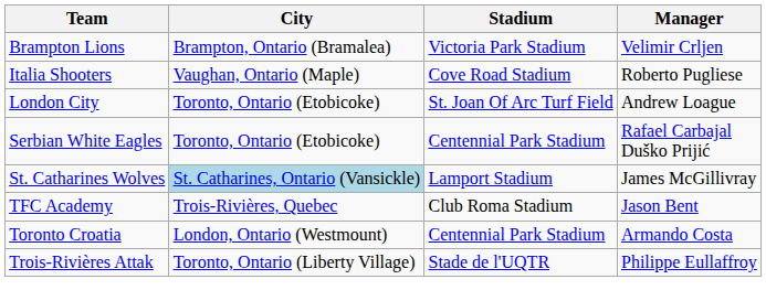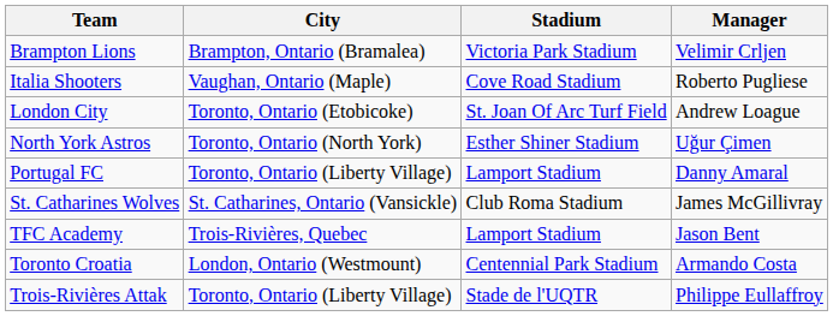+ row: North York Astros | Toronto, Ontario (North York) | Esther Shiner Stadium | Uğur Çimen
+ row: Portugal FC | Toronto, Ontario (Liberty Village) | Lamport Stadium | Danny Amaral
- row: Serbian White Eagles | Toronto, Ontario (Etobicoke) | Centennial Park Stadium | Rafael Carbajal Duško Prijić
St. Catharines Wolves | City: lightblue background -> no background
St. Catharines Wolves | Stadium: Lamport Stadium -> Club Roma Stadium
TFC Academy | Stadium: Club Roma Stadium -> Lamport Stadium
